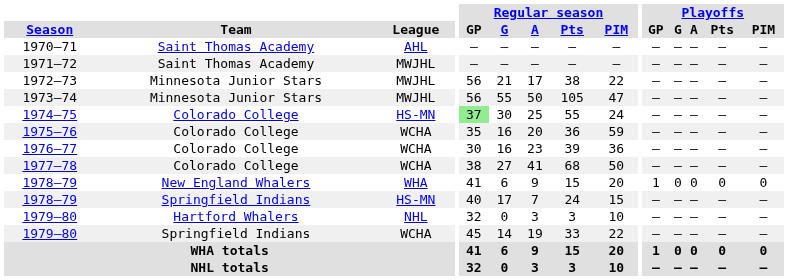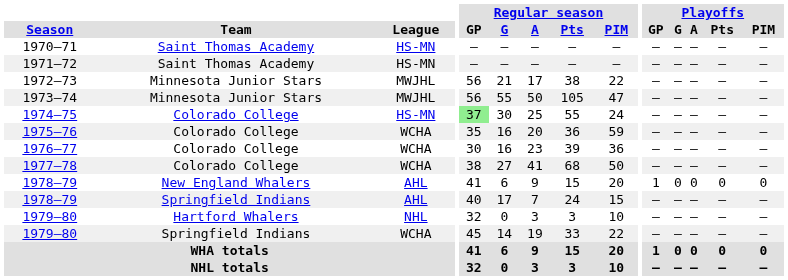1970–71 | League: AHL -> HS-MN
1971–72 | League: MWJHL -> HS-MN
1978–79 / New England Whalers | League: WHA -> AHL
1978–79 / Springfield Indians | League: HS-MN -> AHL
